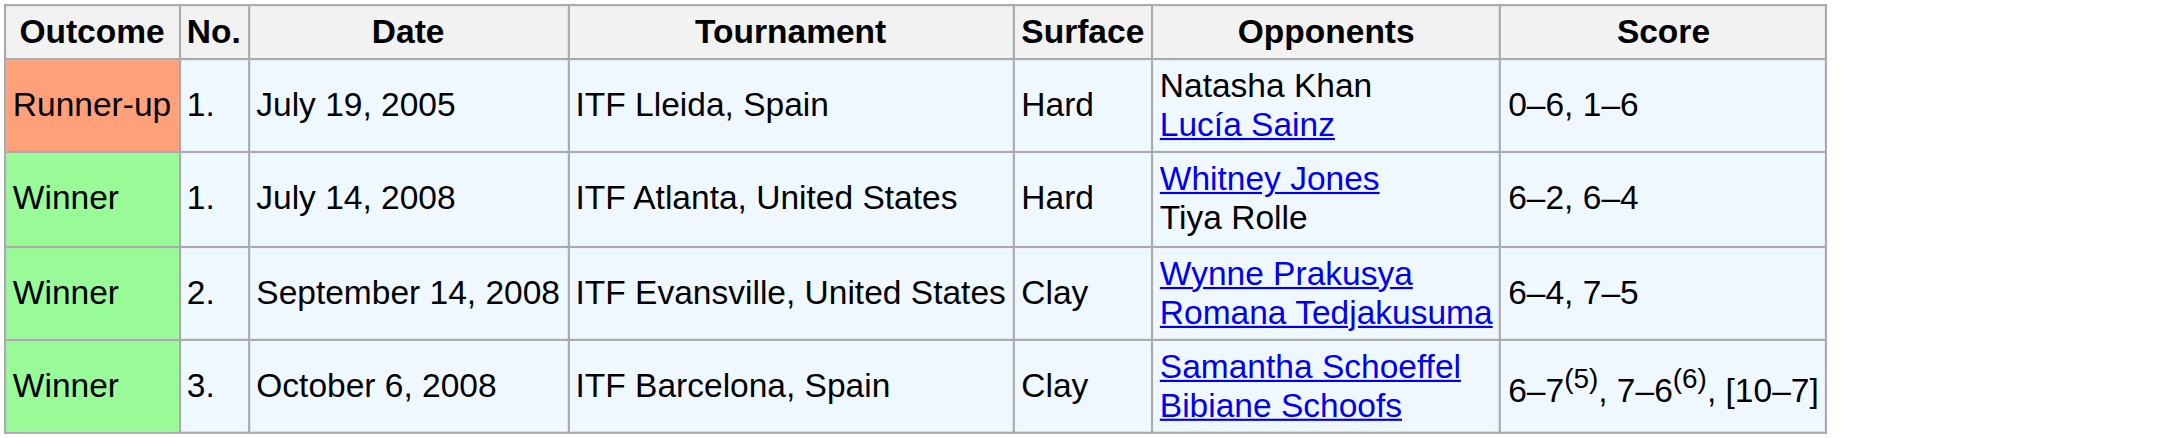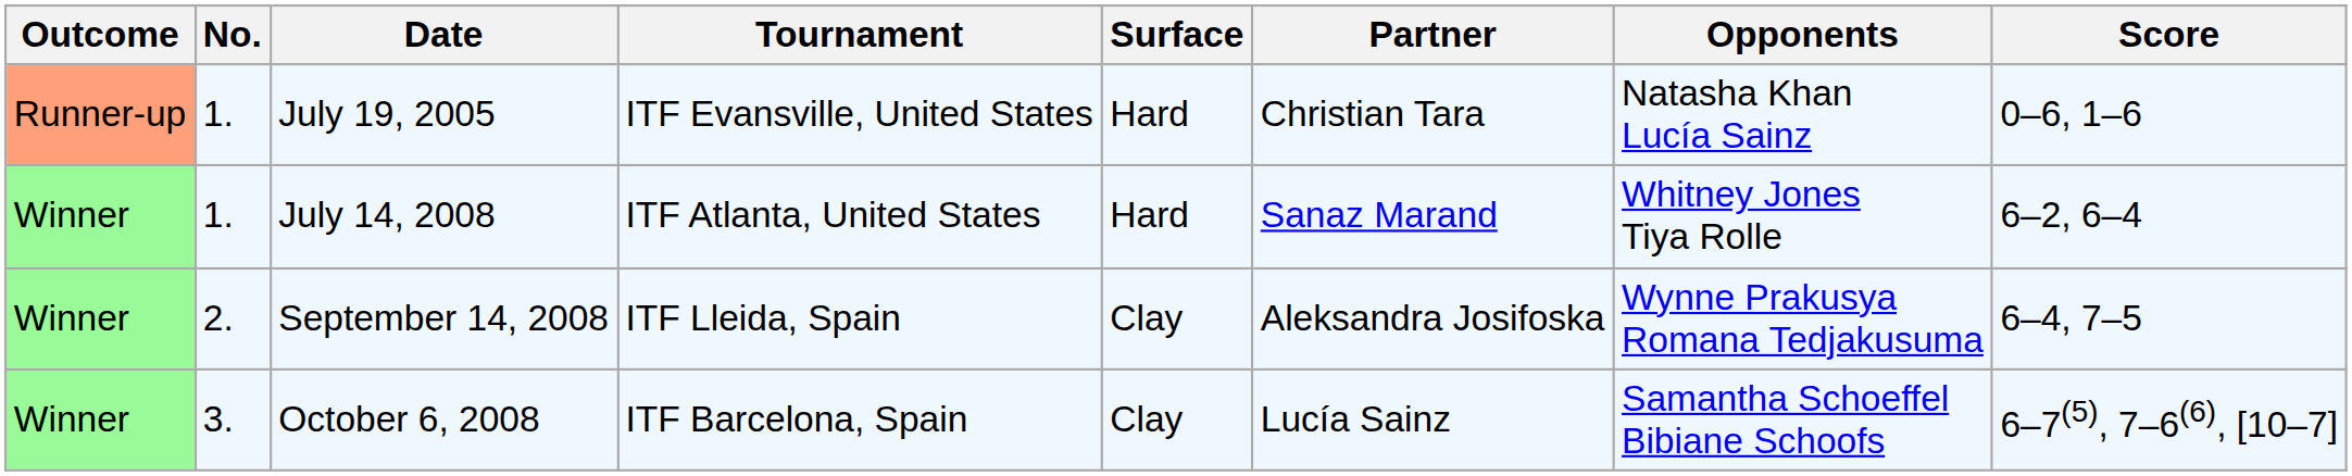+ column: Partner | Christian Tara | Sanaz Marand | Aleksandra Josifoska | Lucía Sainz
July 19, 2005 | Tournament: ITF Lleida, Spain -> ITF Evansville, United States
September 14, 2008 | Tournament: ITF Evansville, United States -> ITF Lleida, Spain
